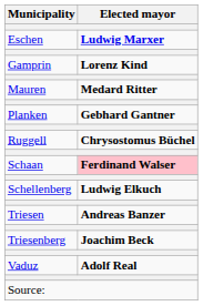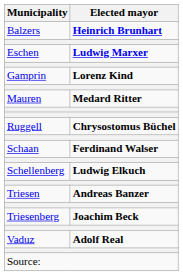+ row: Balzers | Heinrich Brunhart
- row: Planken | Gebhard Gantner
Schaan | Elected mayor: pink background -> no background
